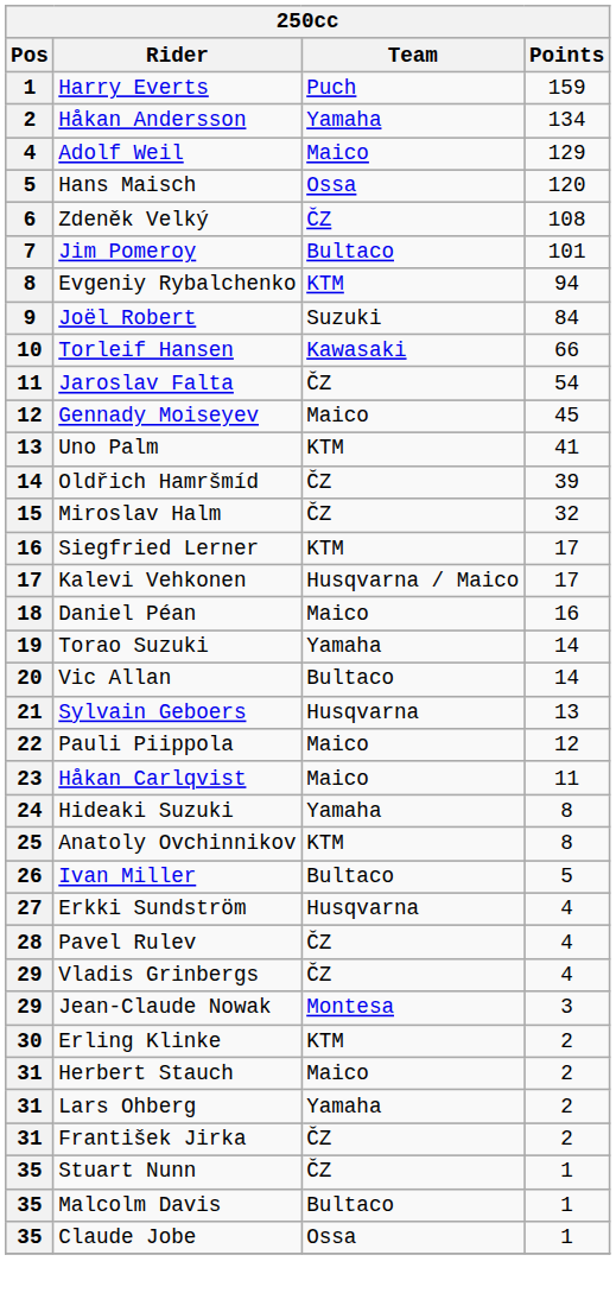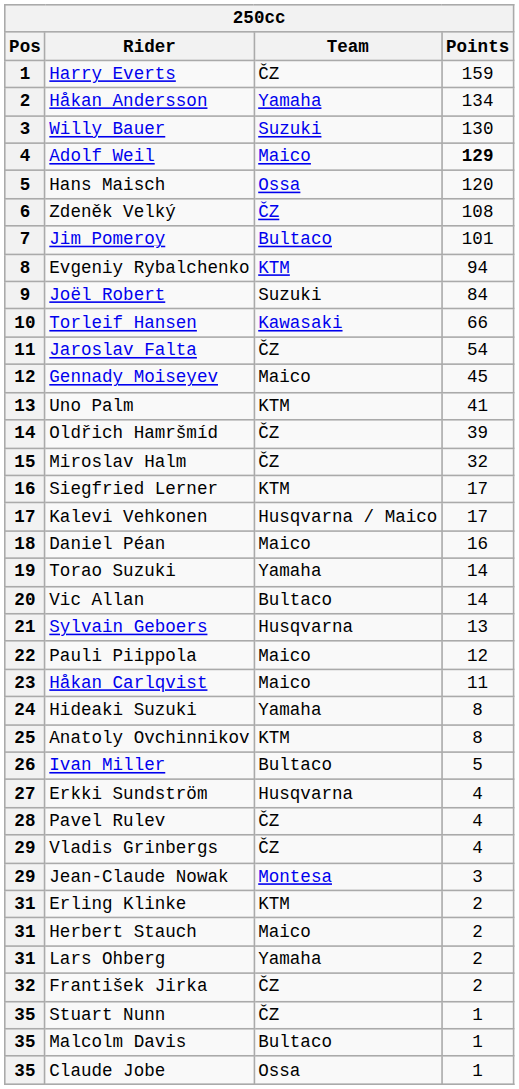Harry Everts | Team: Puch -> ČZ
+ row: 3 | Willy Bauer | Suzuki | 130
Adolf Weil | Points: normal -> bold
Erling Klinke | Pos: 30 -> 31
František Jirka | Pos: 31 -> 32
